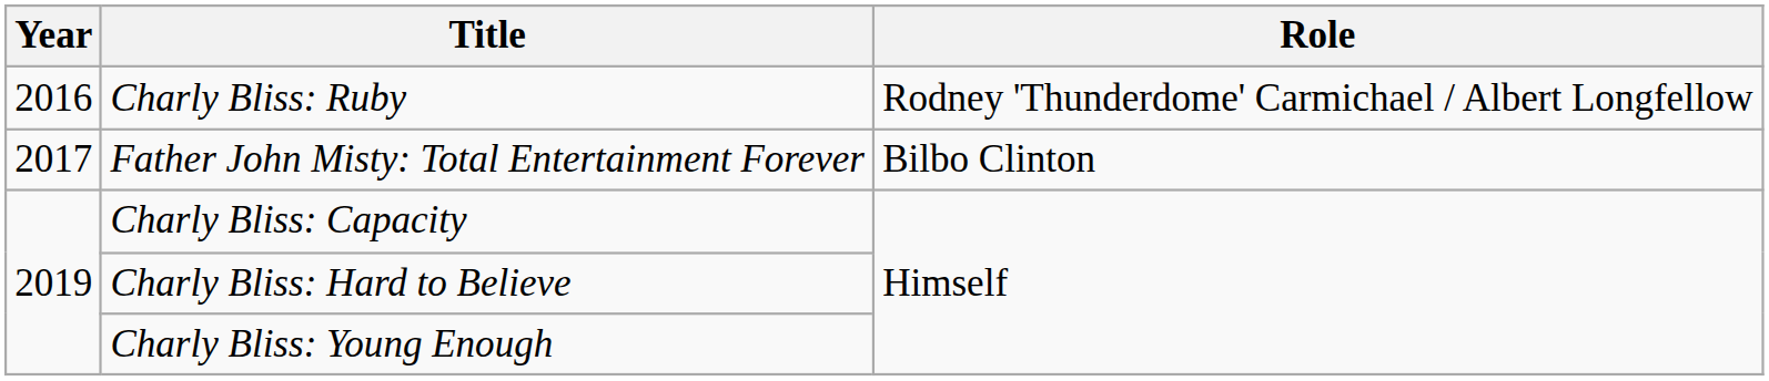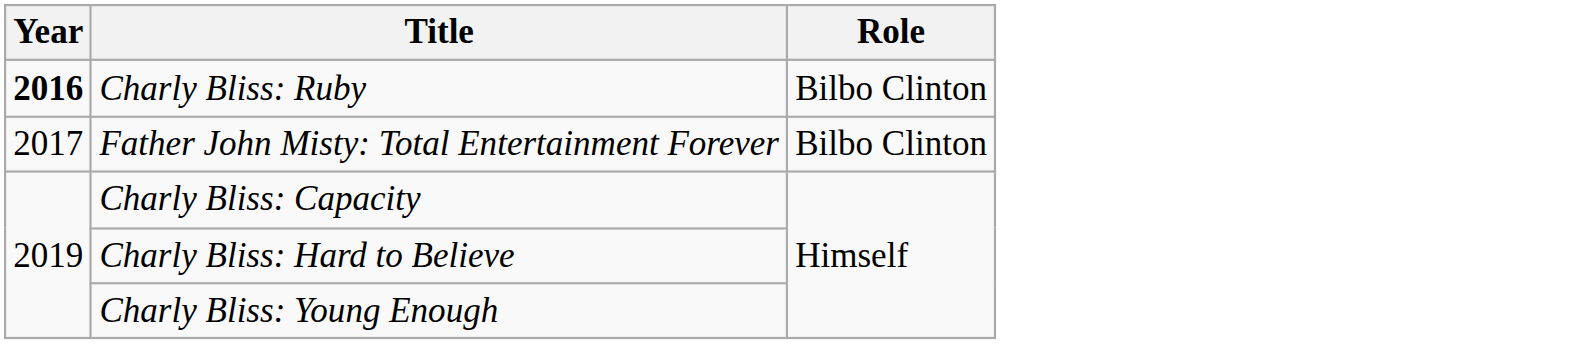Charly Bliss: Ruby | Year: normal -> bold
Charly Bliss: Ruby | Role: Rodney 'Thunderdome' Carmichael / Albert Longfellow -> Bilbo Clinton
